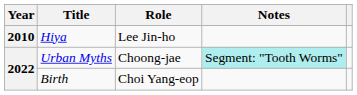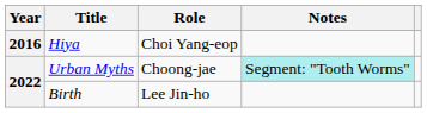Hiya | Year: 2010 -> 2016
Hiya | Role: Lee Jin-ho -> Choi Yang-eop
Birth | Role: Choi Yang-eop -> Lee Jin-ho
